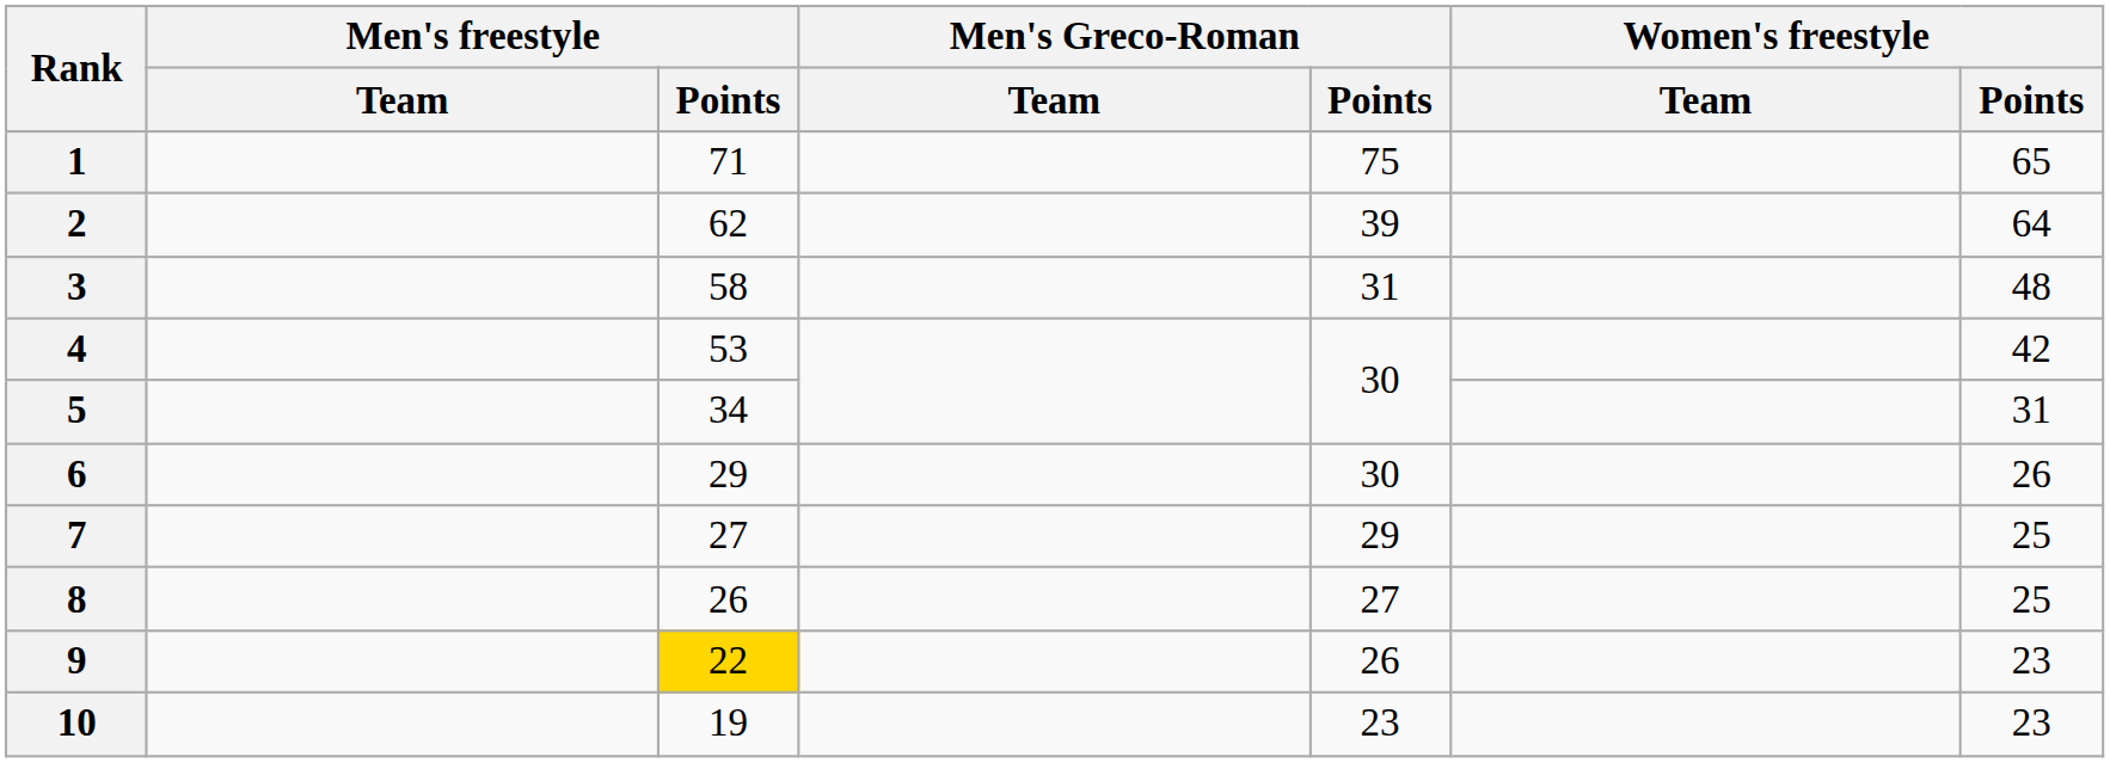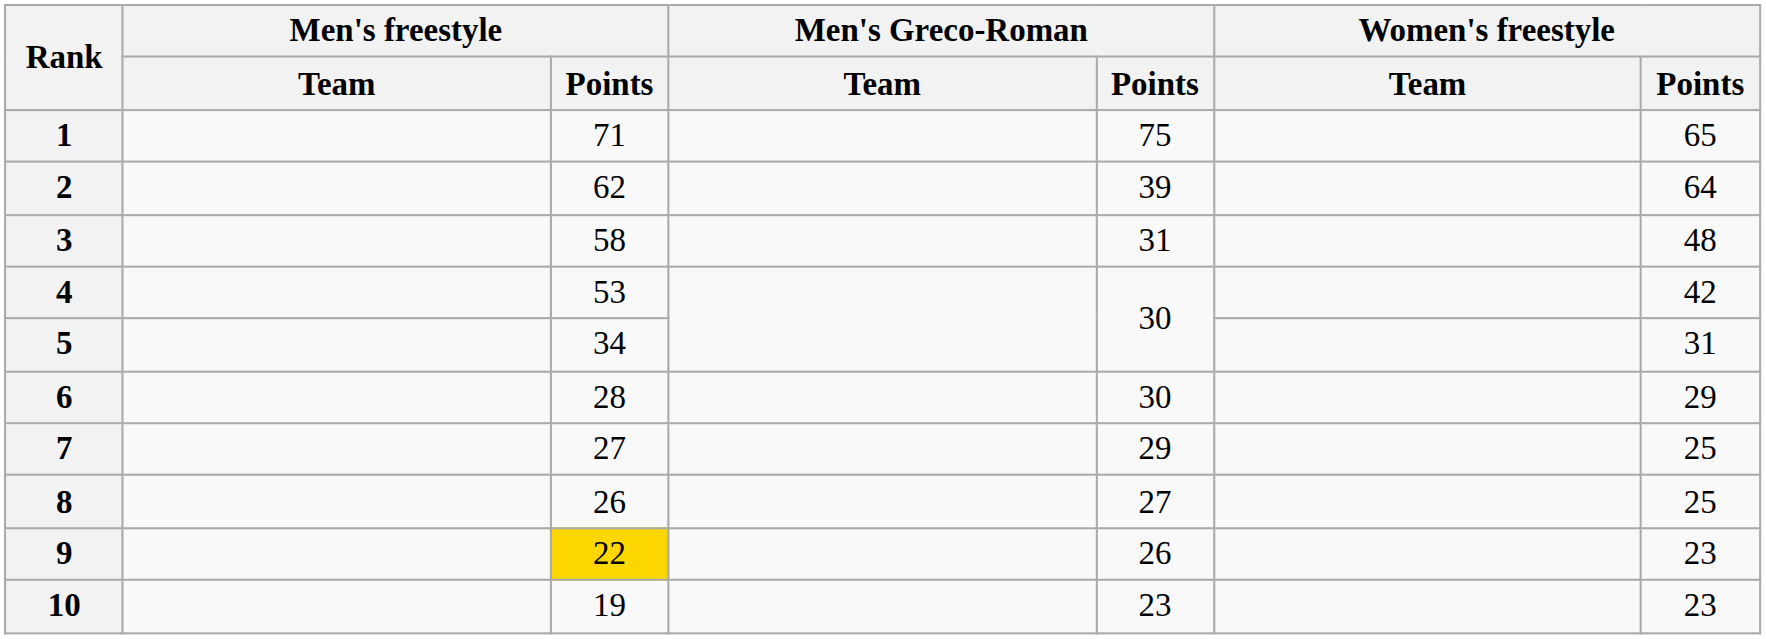6 | Men's freestyle / Points: 29 -> 28
6 | Women's freestyle / Points: 26 -> 29
